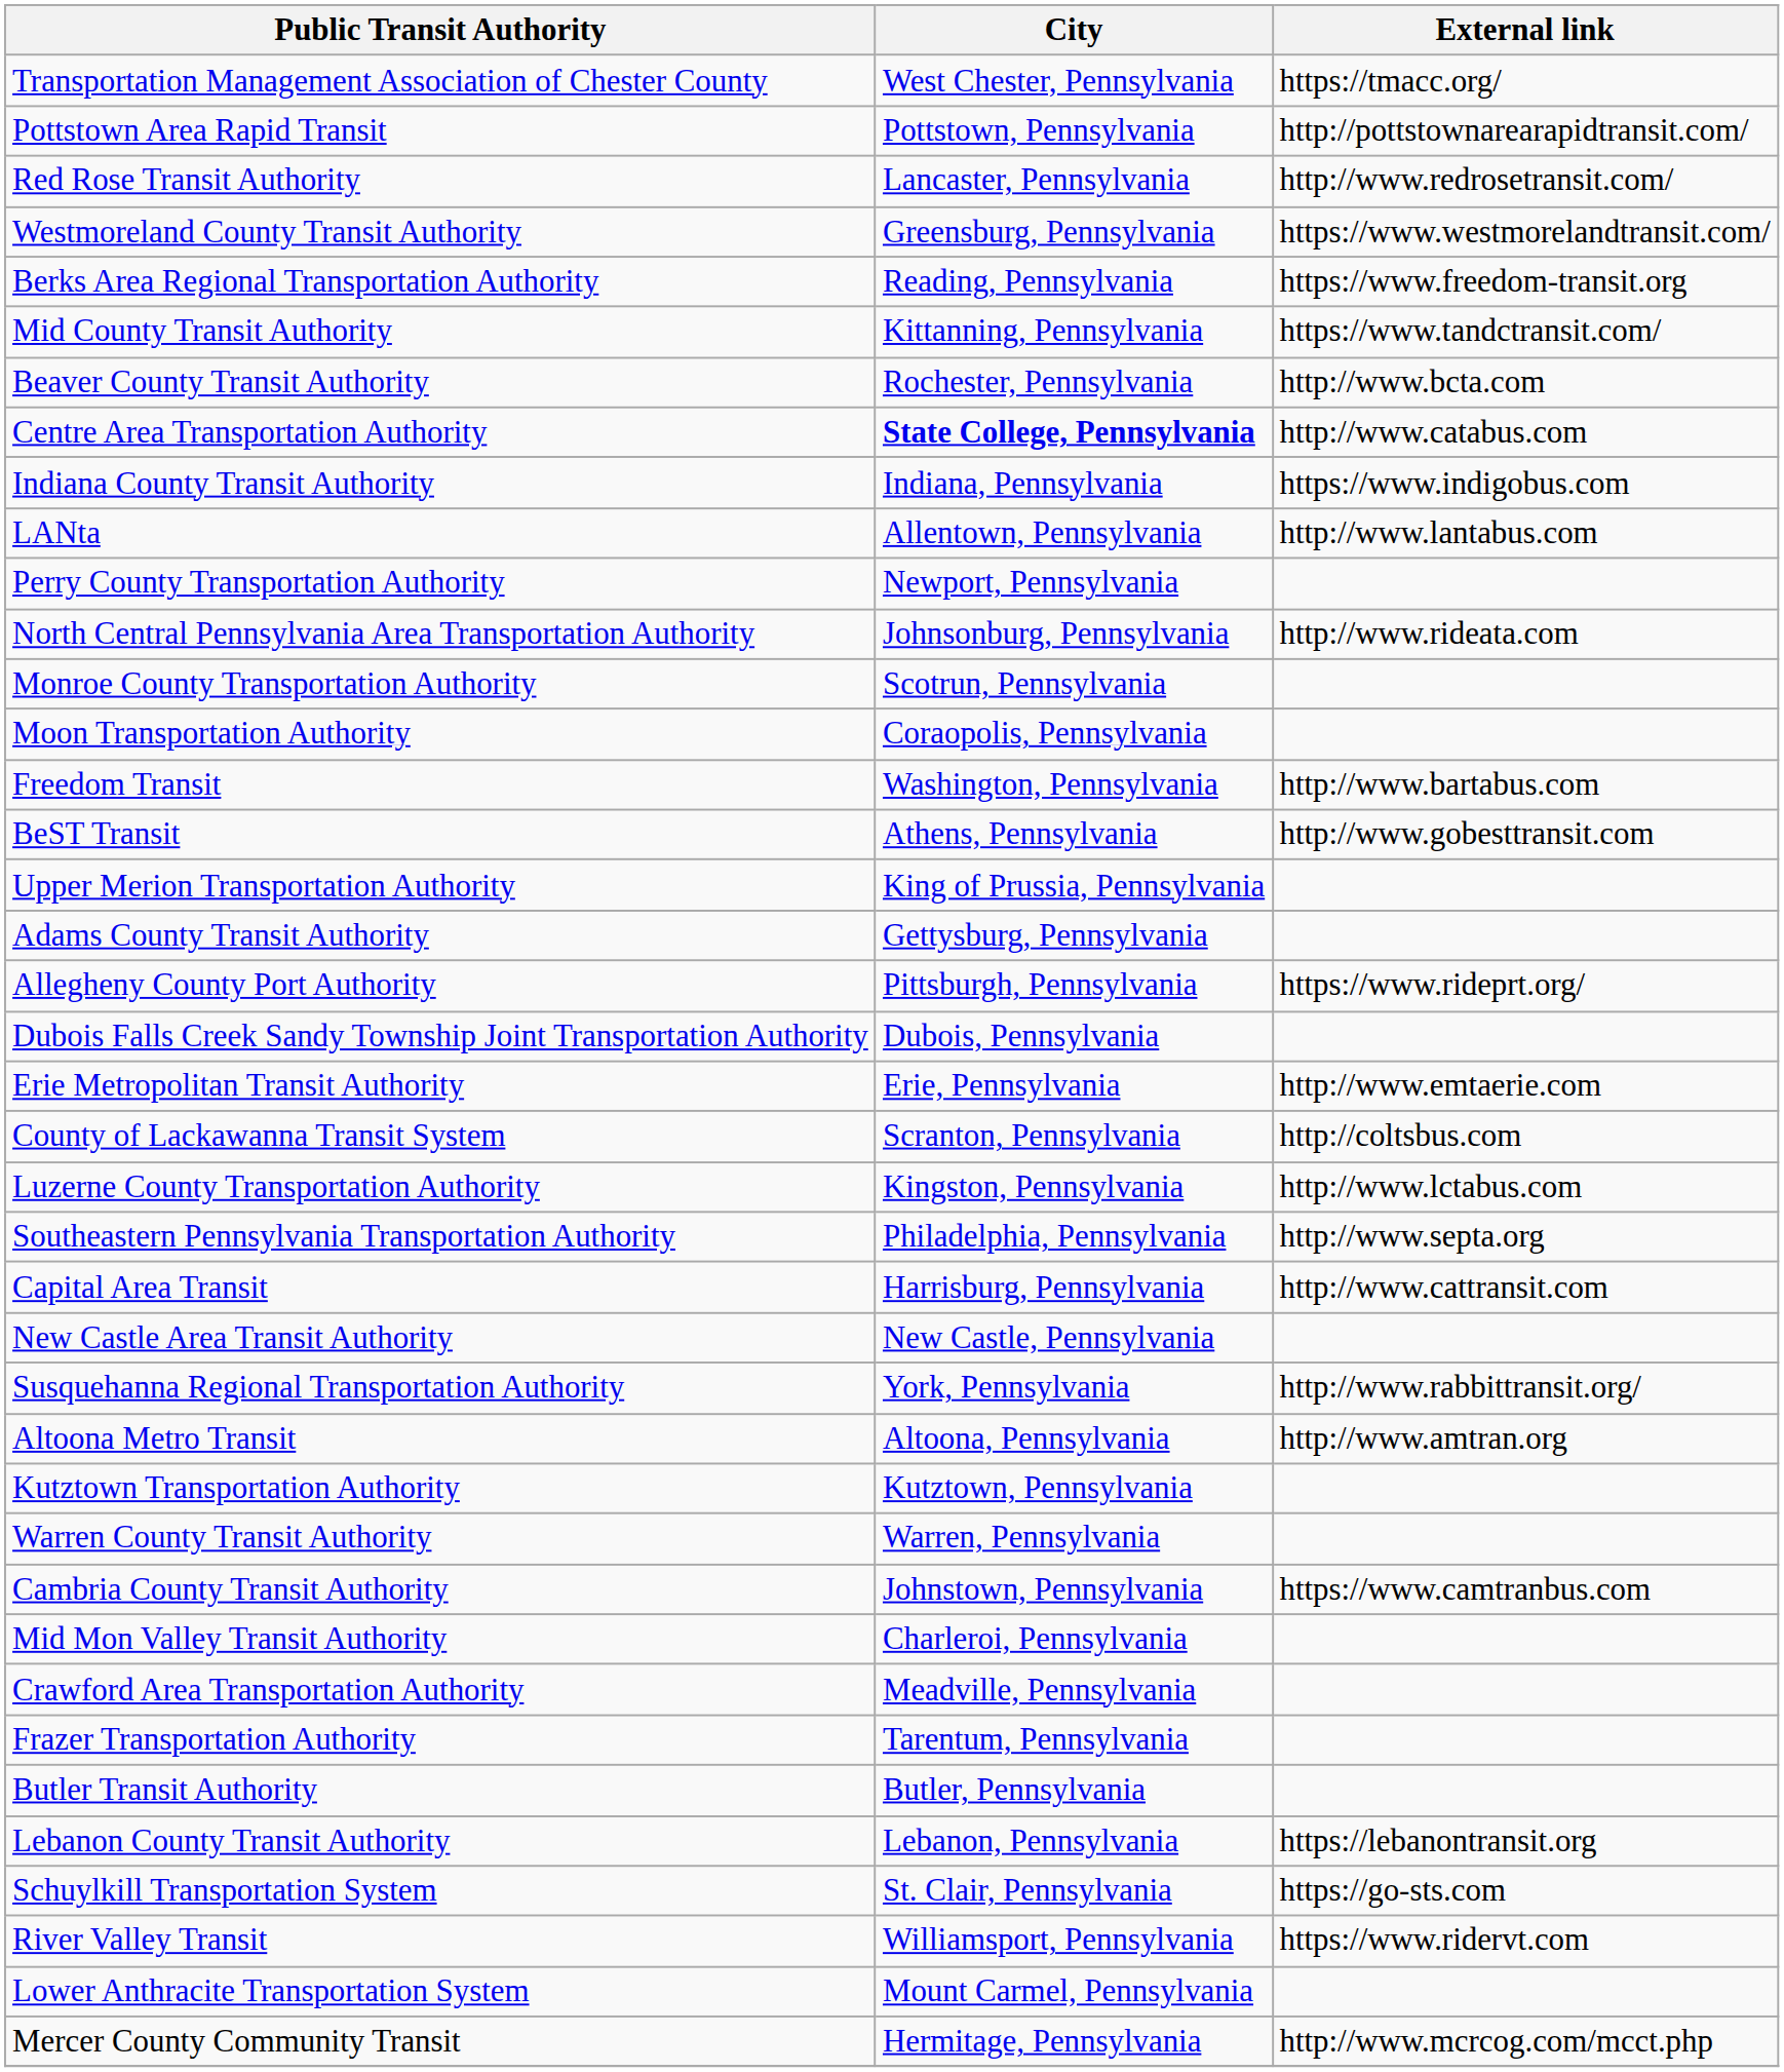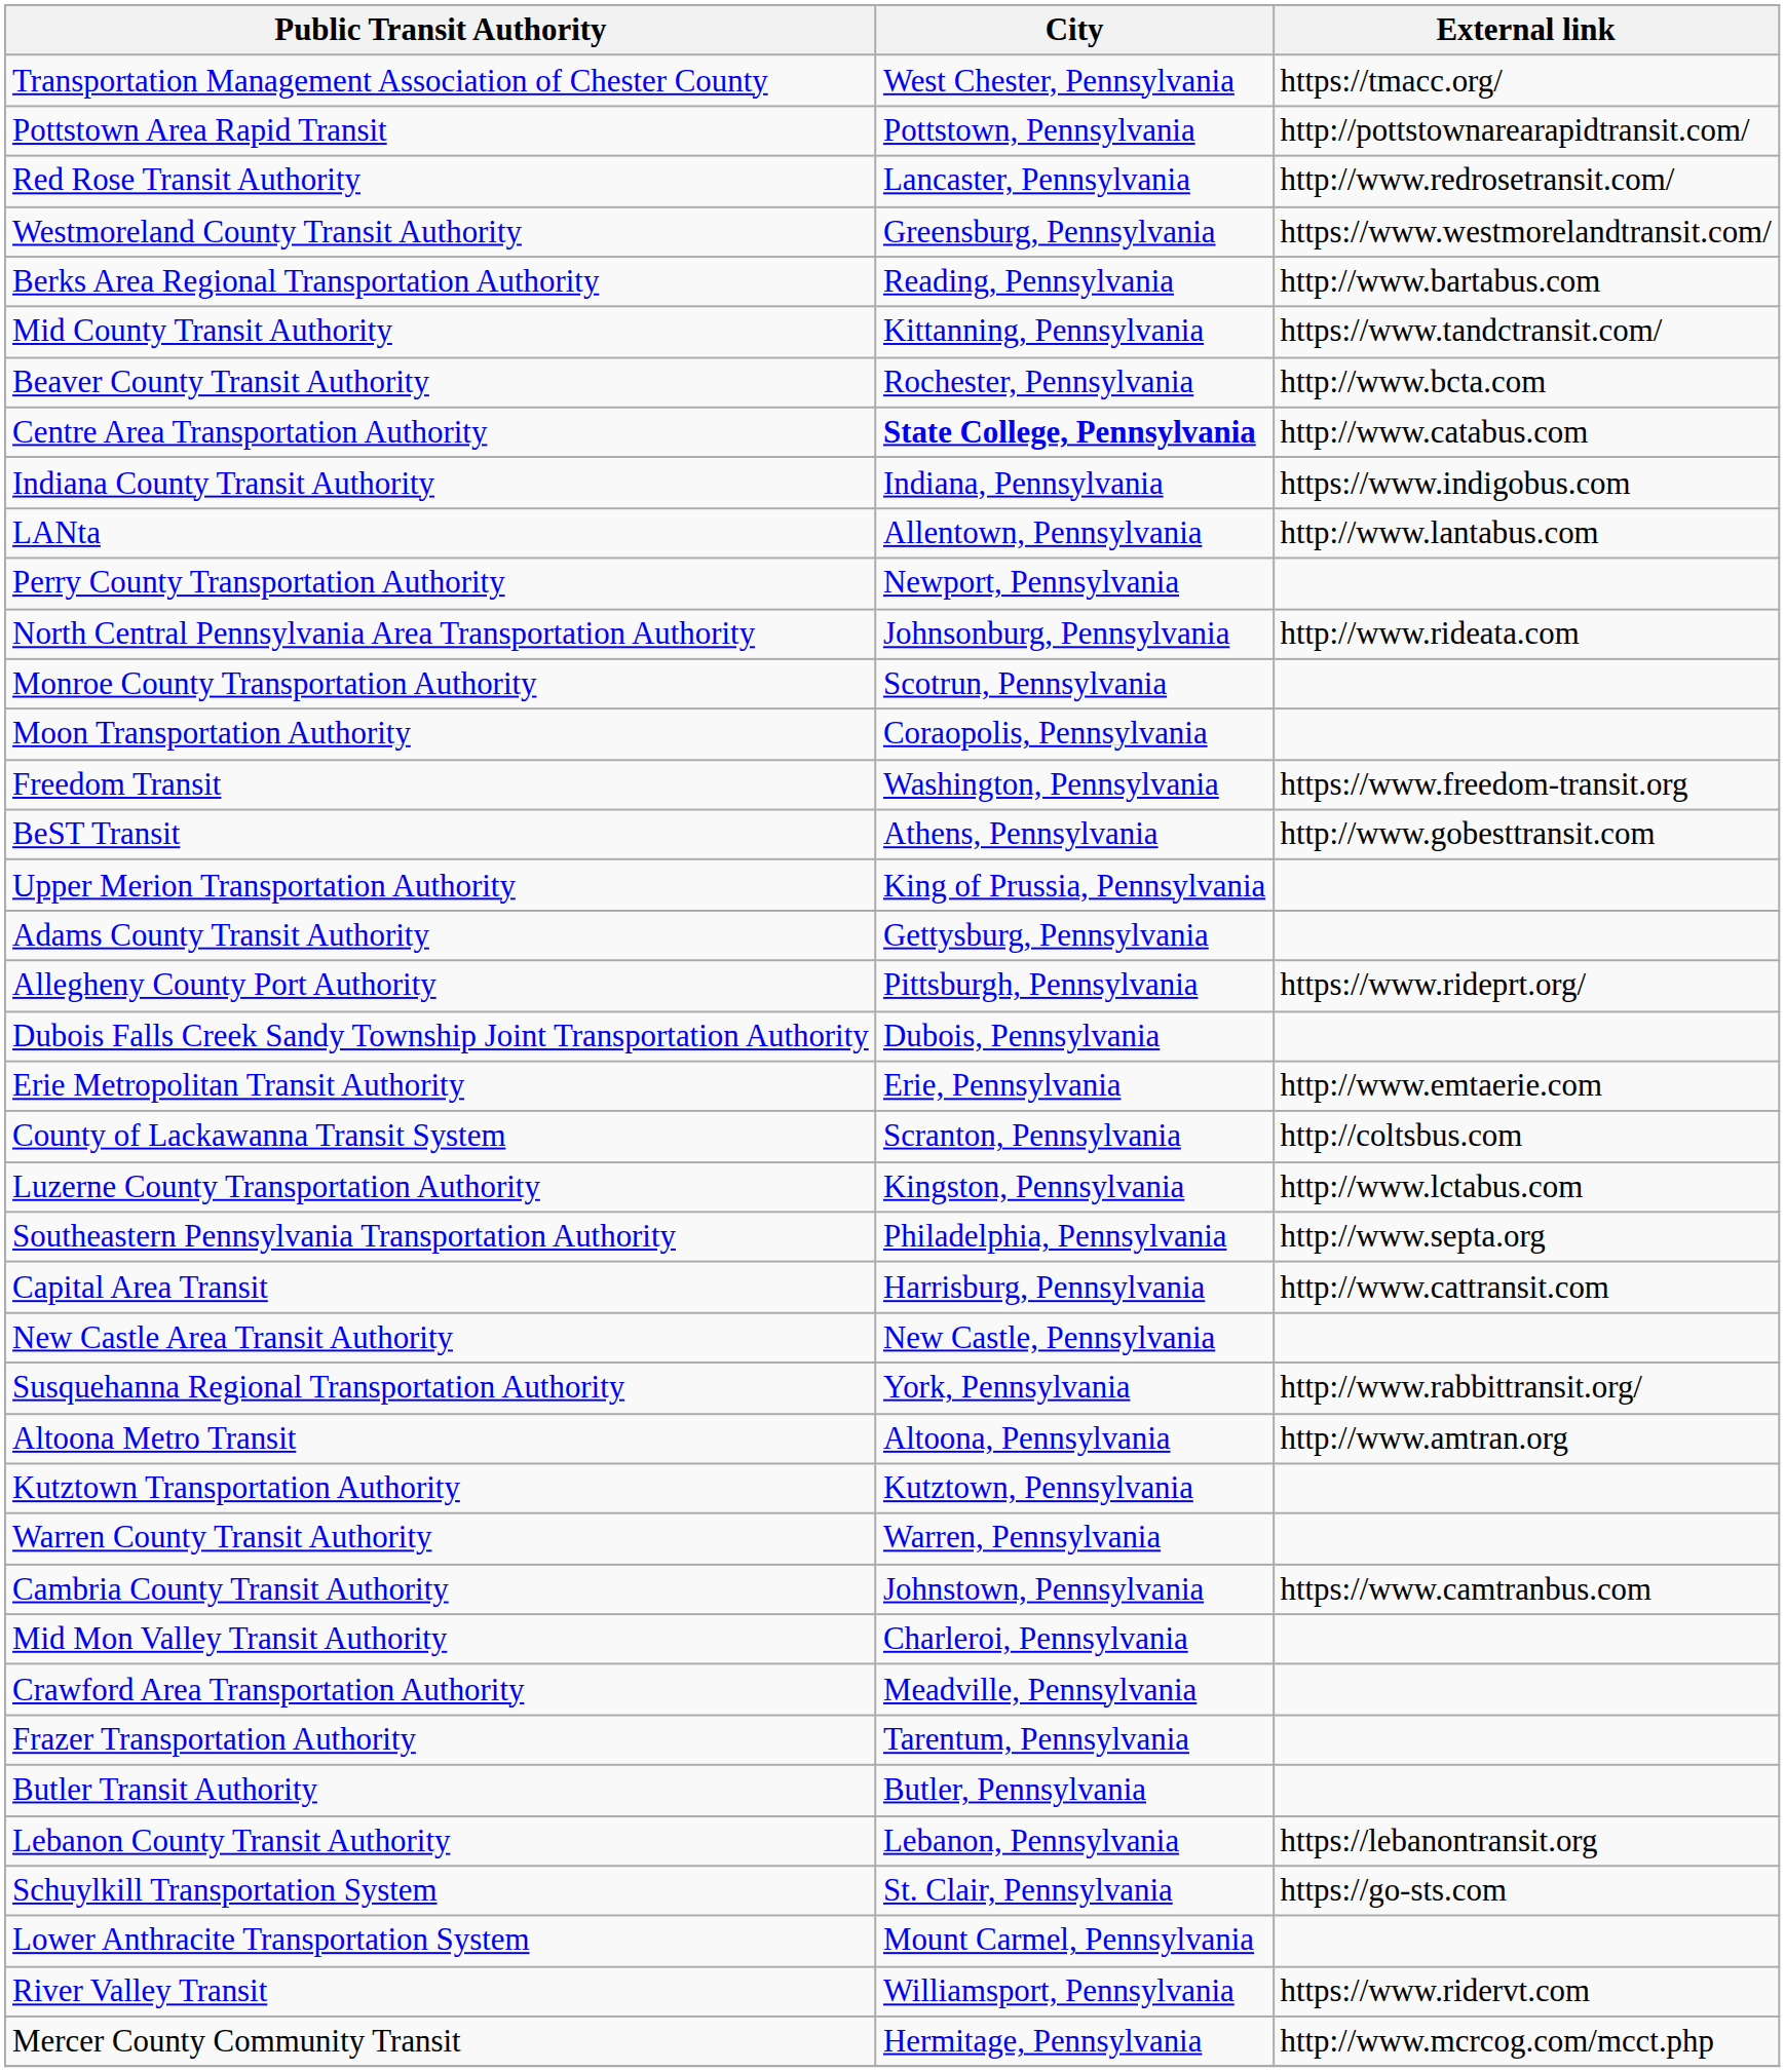Berks Area Regional Transportation Authority | External link: https://www.freedom-transit.org -> http://www.bartabus.com
Freedom Transit | External link: http://www.bartabus.com -> https://www.freedom-transit.org
rows swapped: Lower Anthracite Transportation System <-> River Valley Transit
